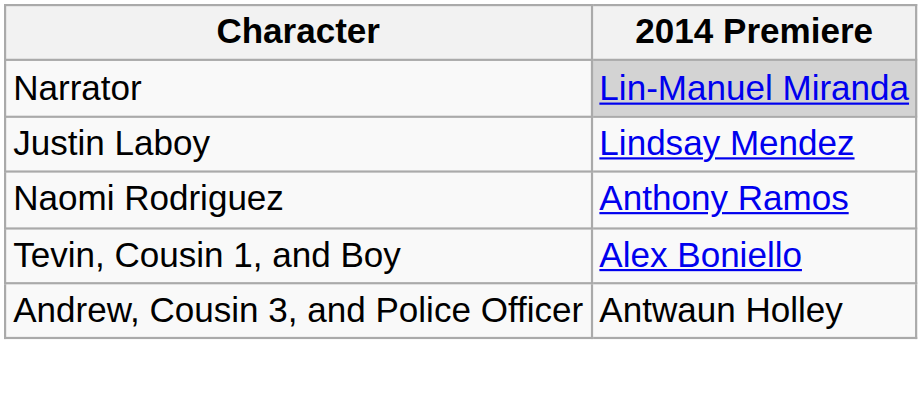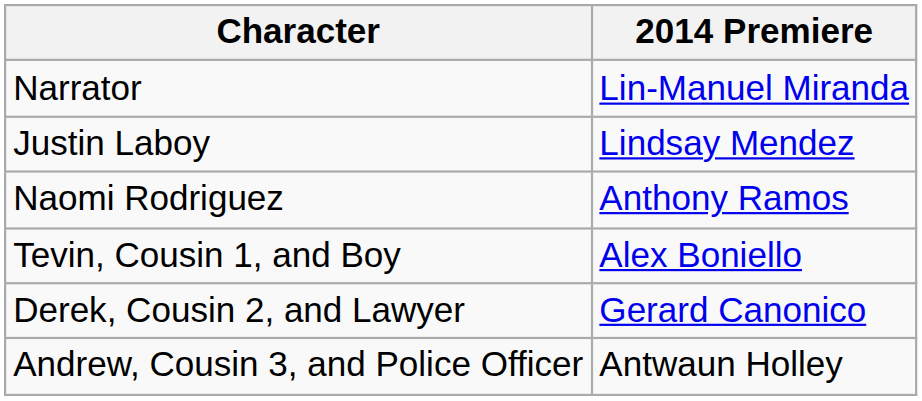Narrator | 2014 Premiere: lightgrey background -> no background
+ row: Derek, Cousin 2, and Lawyer | Gerard Canonico
